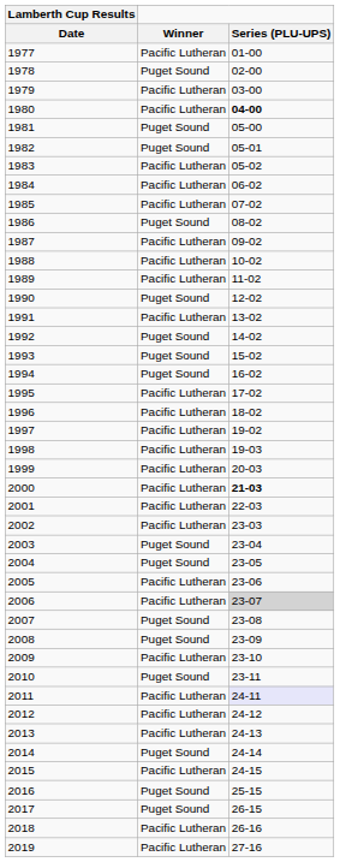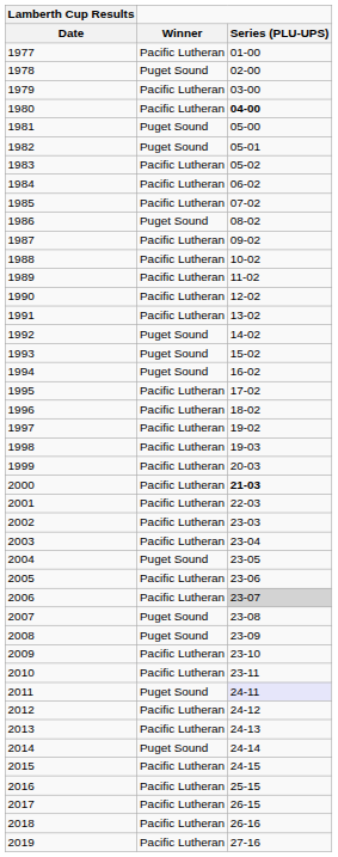1990 | Winner: Puget Sound -> Pacific Lutheran
2003 | Winner: Puget Sound -> Pacific Lutheran
2010 | Winner: Puget Sound -> Pacific Lutheran
2011 | Winner: Pacific Lutheran -> Puget Sound
2016 | Winner: Puget Sound -> Pacific Lutheran
2017 | Winner: Puget Sound -> Pacific Lutheran
